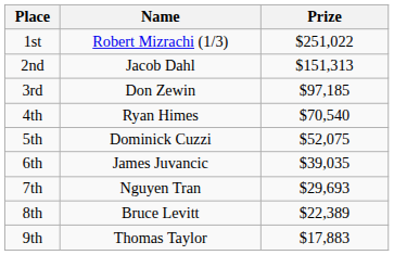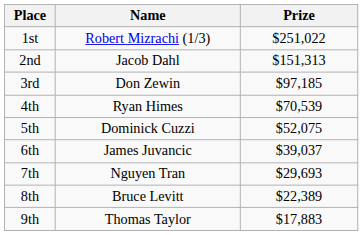4th | Prize: $70,540 -> $70,539
6th | Prize: $39,035 -> $39,037
